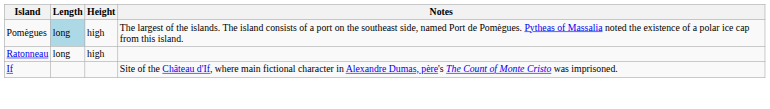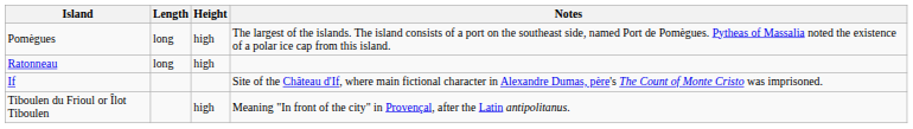Pomègues | Length: lightblue background -> no background
+ row: Tiboulen du Frioul or Îlot Tiboulen | high | Meaning "In front of the city" in Provençal, after the Latin antipolitanus.
